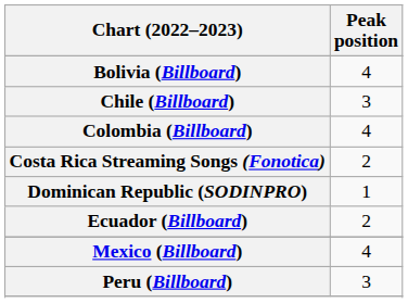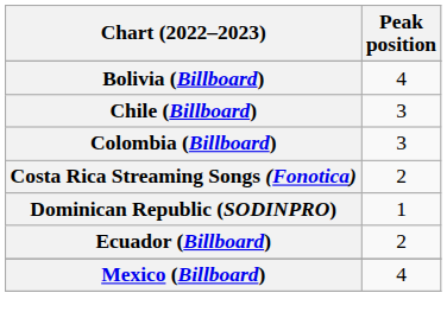Colombia (Billboard) | Peak position: 4 -> 3
- row: Peru (Billboard) | 3
